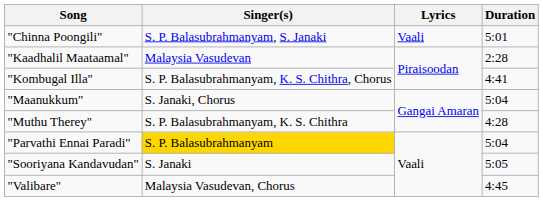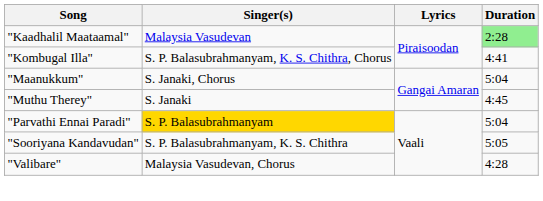- row: "Chinna Poongili" | S. P. Balasubrahmanyam, S. Janaki | Vaali | 5:01
"Kaadhalil Maataamal" | Duration: no background -> lightgreen background
"Muthu Therey" | Singer(s): S. P. Balasubrahmanyam, K. S. Chithra -> S. Janaki
"Muthu Therey" | Duration: 4:28 -> 4:45
"Sooriyana Kandavudan" | Singer(s): S. Janaki -> S. P. Balasubrahmanyam, K. S. Chithra
"Valibare" | Duration: 4:45 -> 4:28
